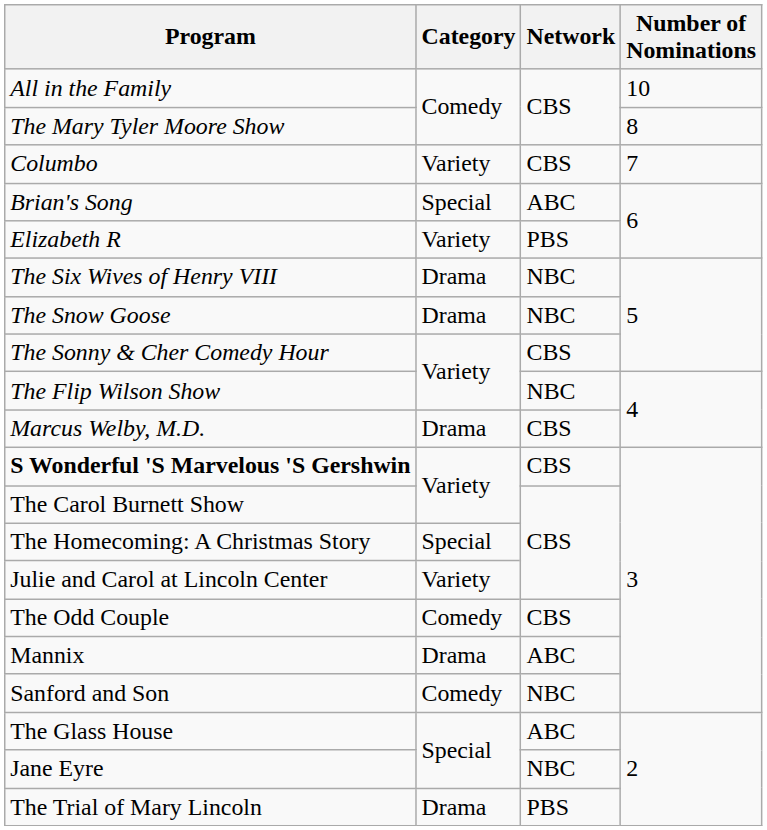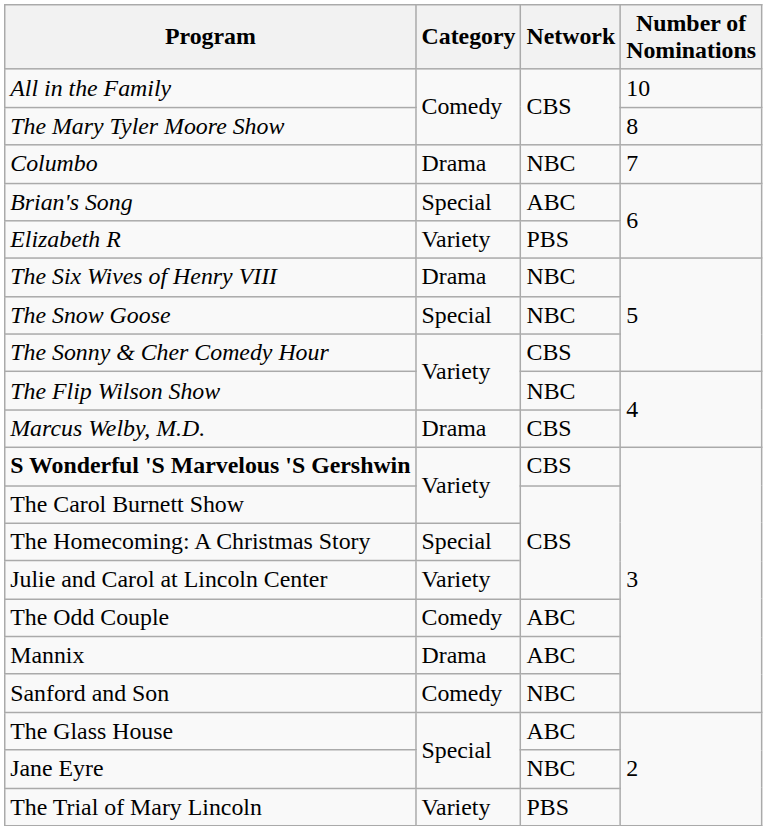Columbo | Category: Variety -> Drama
Columbo | Network: CBS -> NBC
The Snow Goose | Category: Drama -> Special
The Odd Couple | Network: CBS -> ABC
The Trial of Mary Lincoln | Category: Drama -> Variety
